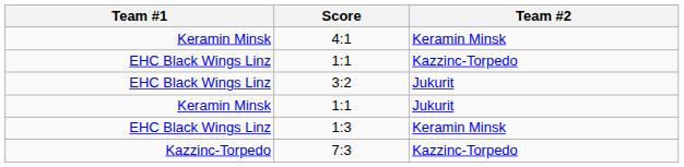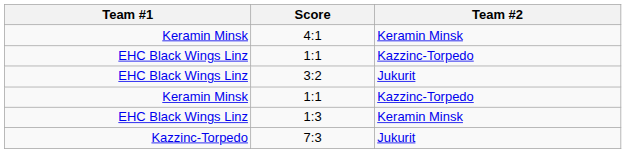Keramin Minsk / 1:1 | Team #2: Jukurit -> Kazzinc-Torpedo
7:3 | Team #2: Kazzinc-Torpedo -> Jukurit
